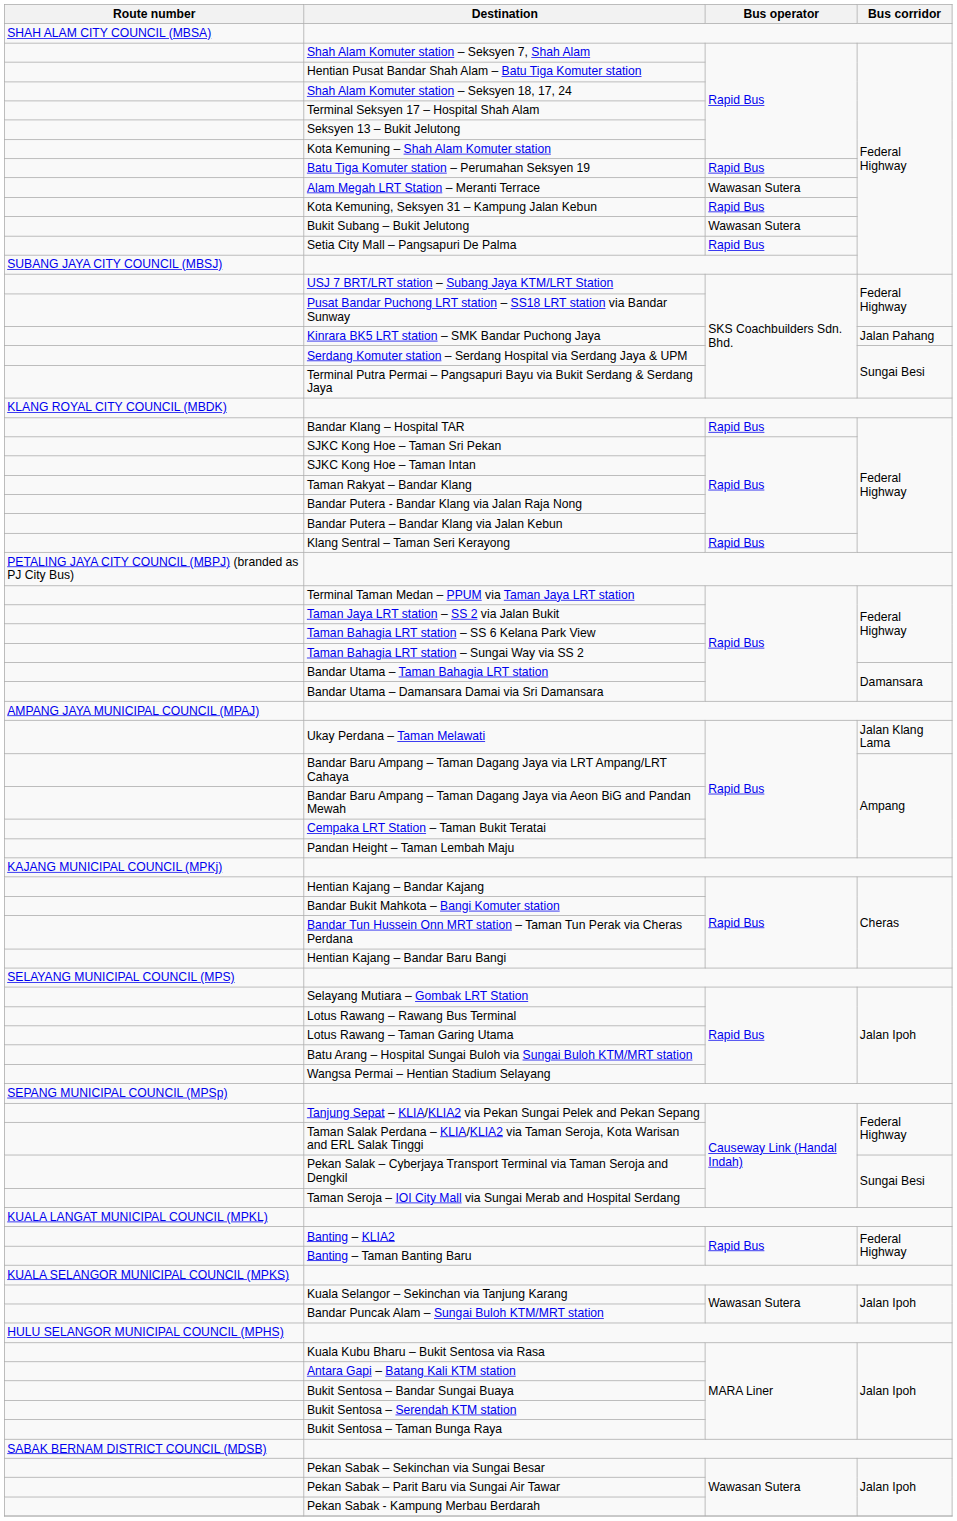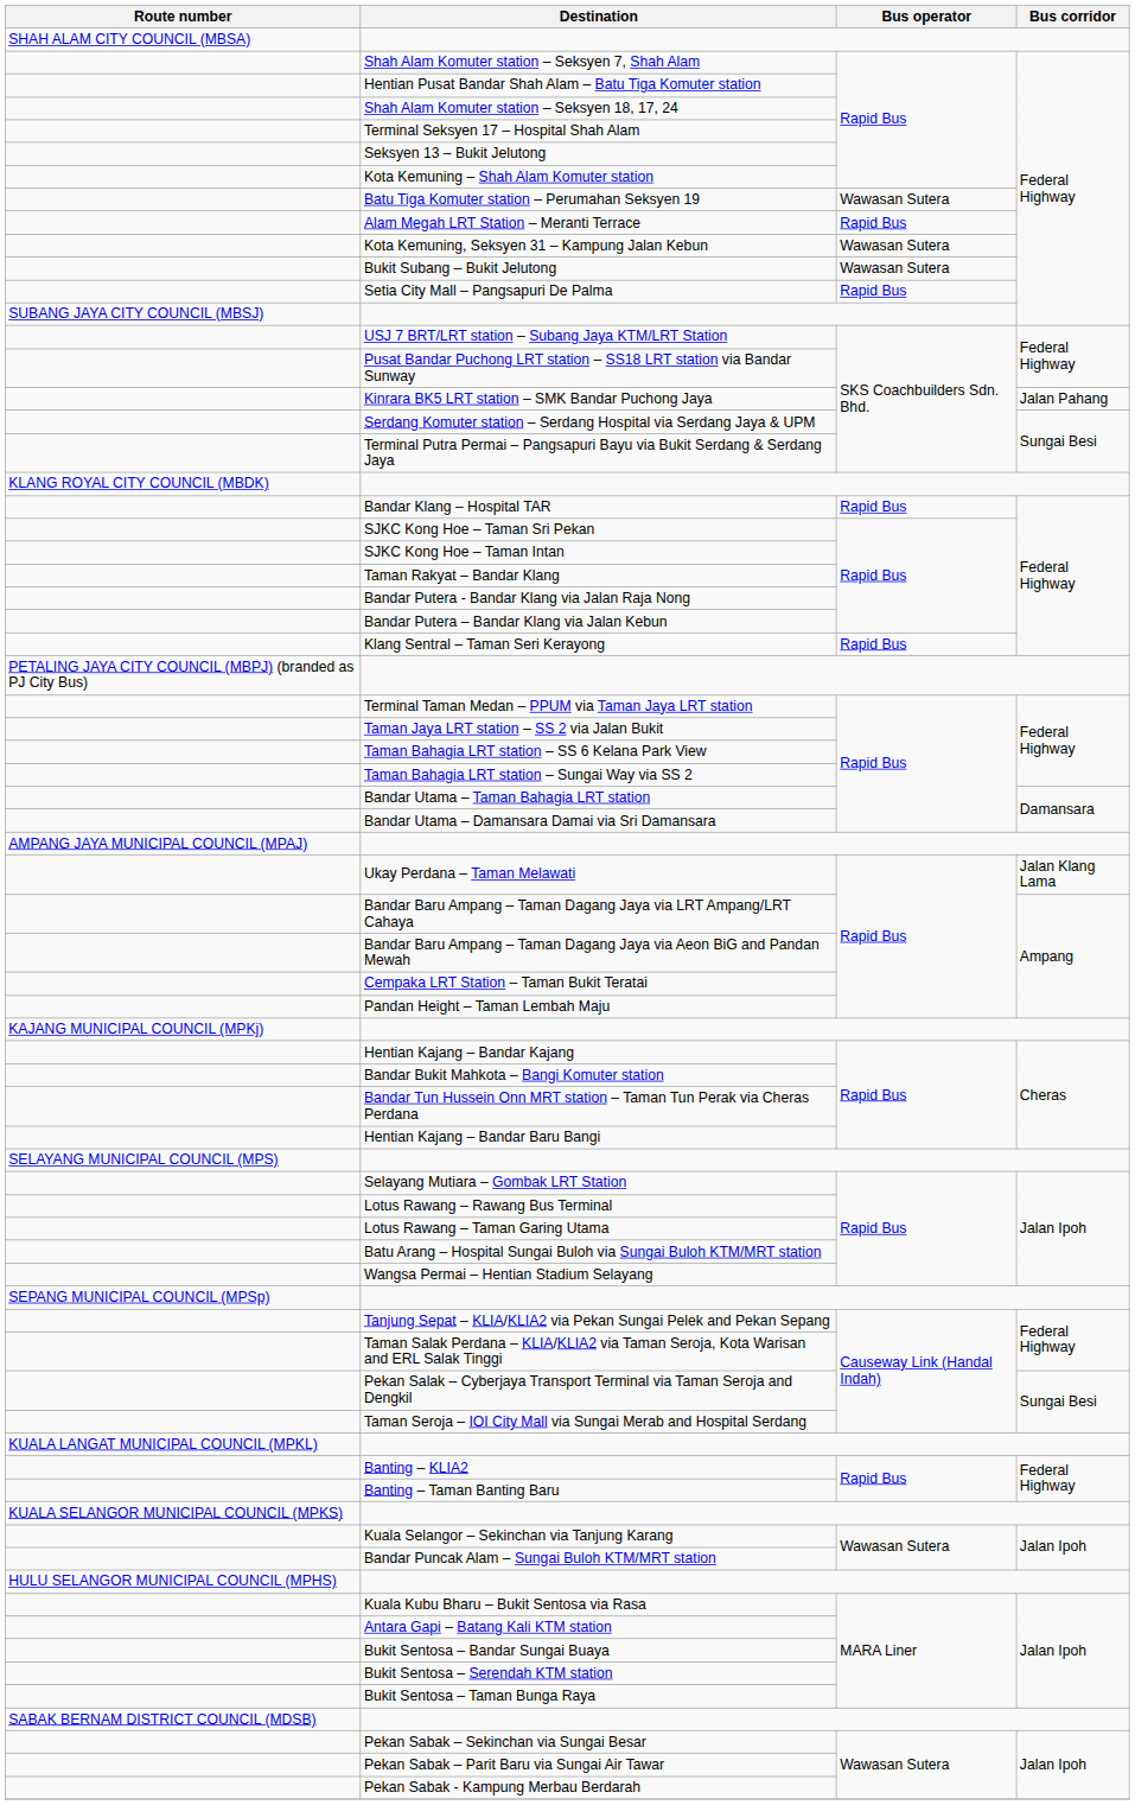Batu Tiga Komuter station – Perumahan Seksyen 19 | Bus operator: Rapid Bus -> Wawasan Sutera
Alam Megah LRT Station – Meranti Terrace | Bus operator: Wawasan Sutera -> Rapid Bus
Kota Kemuning, Seksyen 31 – Kampung Jalan Kebun | Bus operator: Rapid Bus -> Wawasan Sutera
